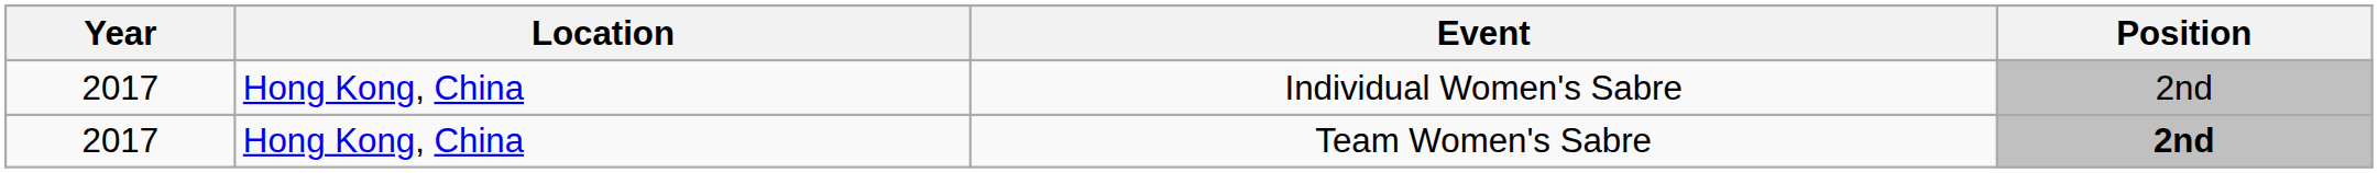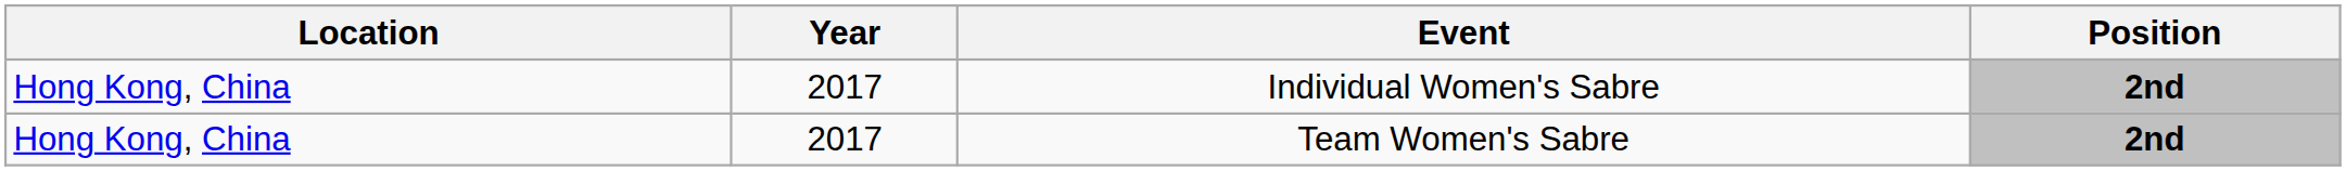columns swapped: Year <-> Location
Individual Women's Sabre | Position: normal -> bold
